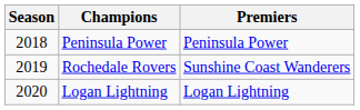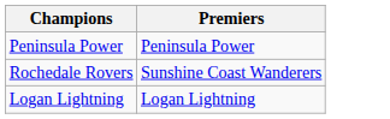- column: Season | 2018 | 2019 | 2020
